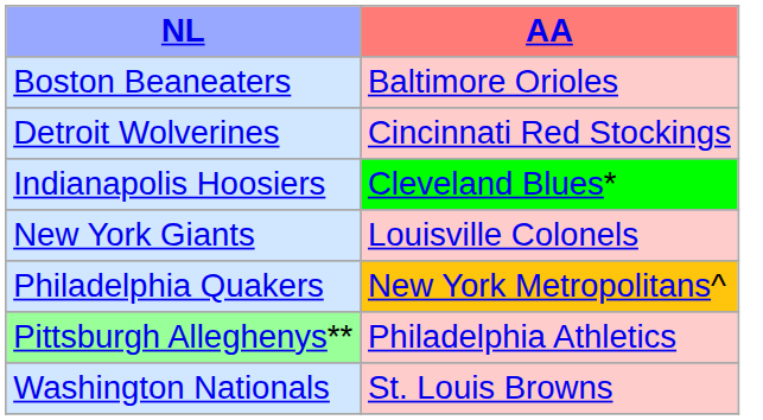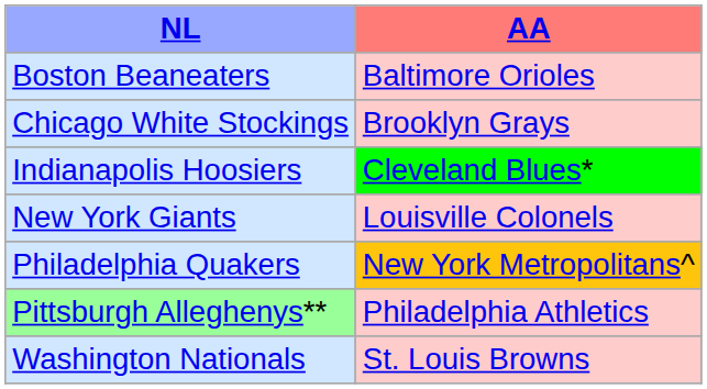+ row: Chicago White Stockings | Brooklyn Grays
- row: Detroit Wolverines | Cincinnati Red Stockings
